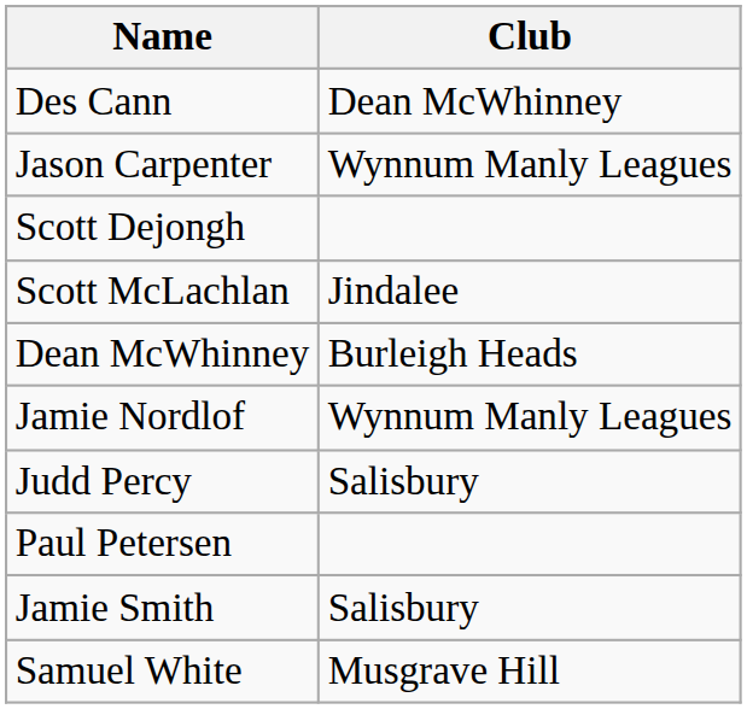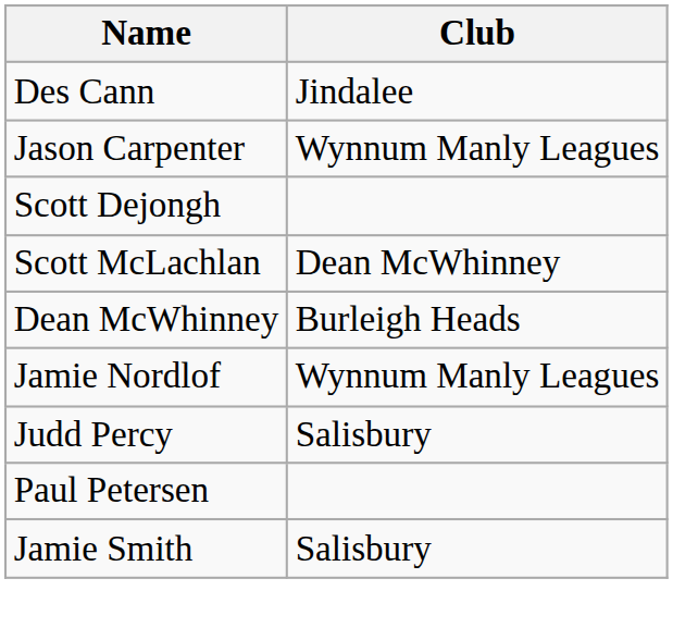Des Cann | Club: Dean McWhinney -> Jindalee
Scott McLachlan | Club: Jindalee -> Dean McWhinney
- row: Samuel White | Musgrave Hill
